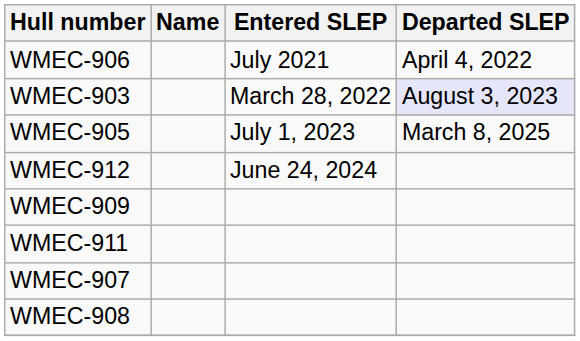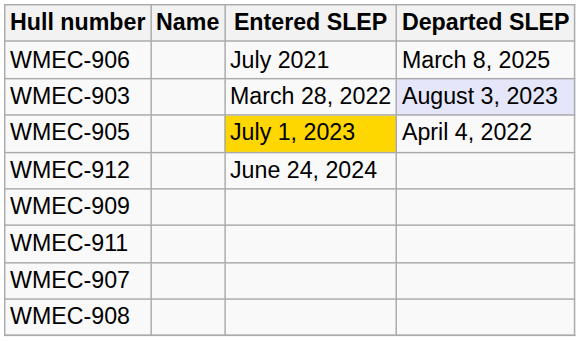WMEC-906 | Departed SLEP: April 4, 2022 -> March 8, 2025
WMEC-905 | Entered SLEP: no background -> gold background
WMEC-905 | Departed SLEP: March 8, 2025 -> April 4, 2022
